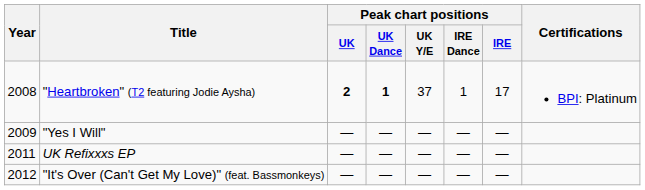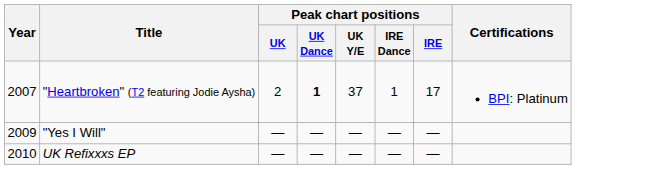"Heartbroken" (T2 featuring Jodie Aysha) | Year: 2008 -> 2007
"Heartbroken" (T2 featuring Jodie Aysha) | Peak chart positions / UK: bold -> normal
UK Refixxxs EP | Year: 2011 -> 2010
- row: 2012 | "It's Over (Can't Get My Love)" (feat. Bassmonkeys) | — | — | — | — | —
